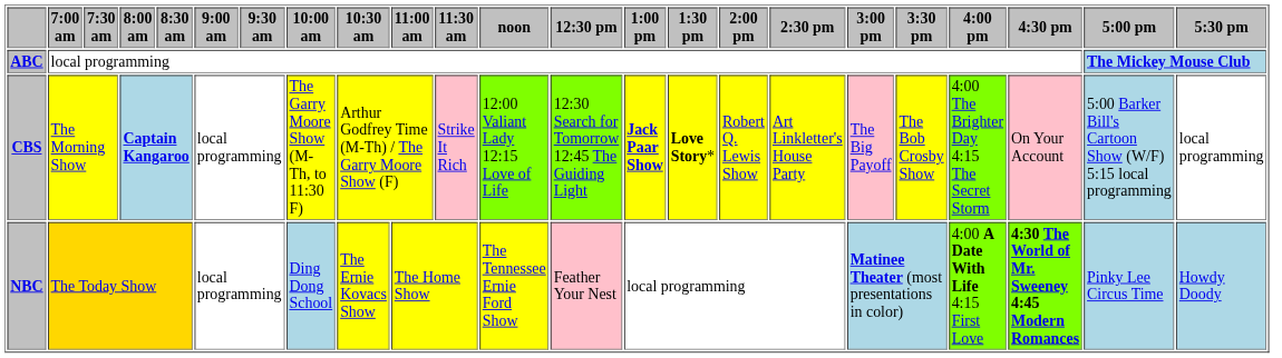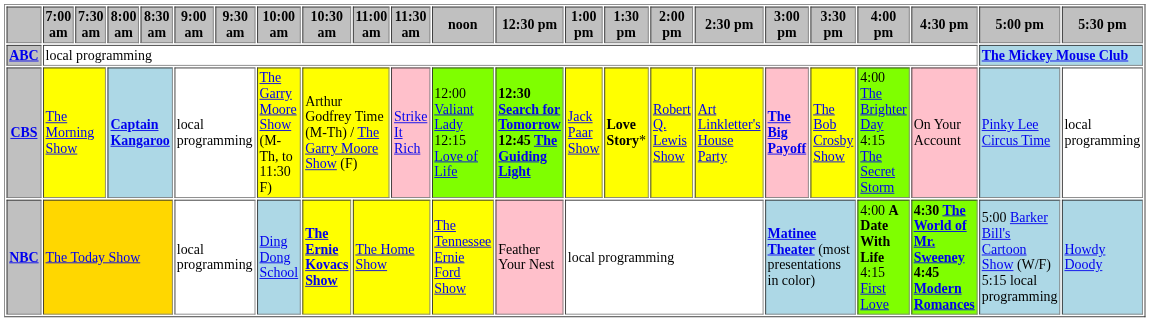CBS | 12:30 pm: normal -> bold
CBS | 1:00 pm: bold -> normal
CBS | 3:00 pm: normal -> bold
CBS | 5:00 pm: 5:00 Barker Bill's Cartoon Show (W/F) 5:15 local programming -> Pinky Lee Circus Time
NBC | 10:30 am: normal -> bold
NBC | 5:00 pm: Pinky Lee Circus Time -> 5:00 Barker Bill's Cartoon Show (W/F) 5:15 local programming
